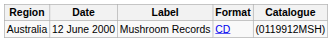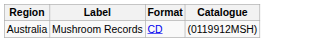- column: Date | 12 June 2000
